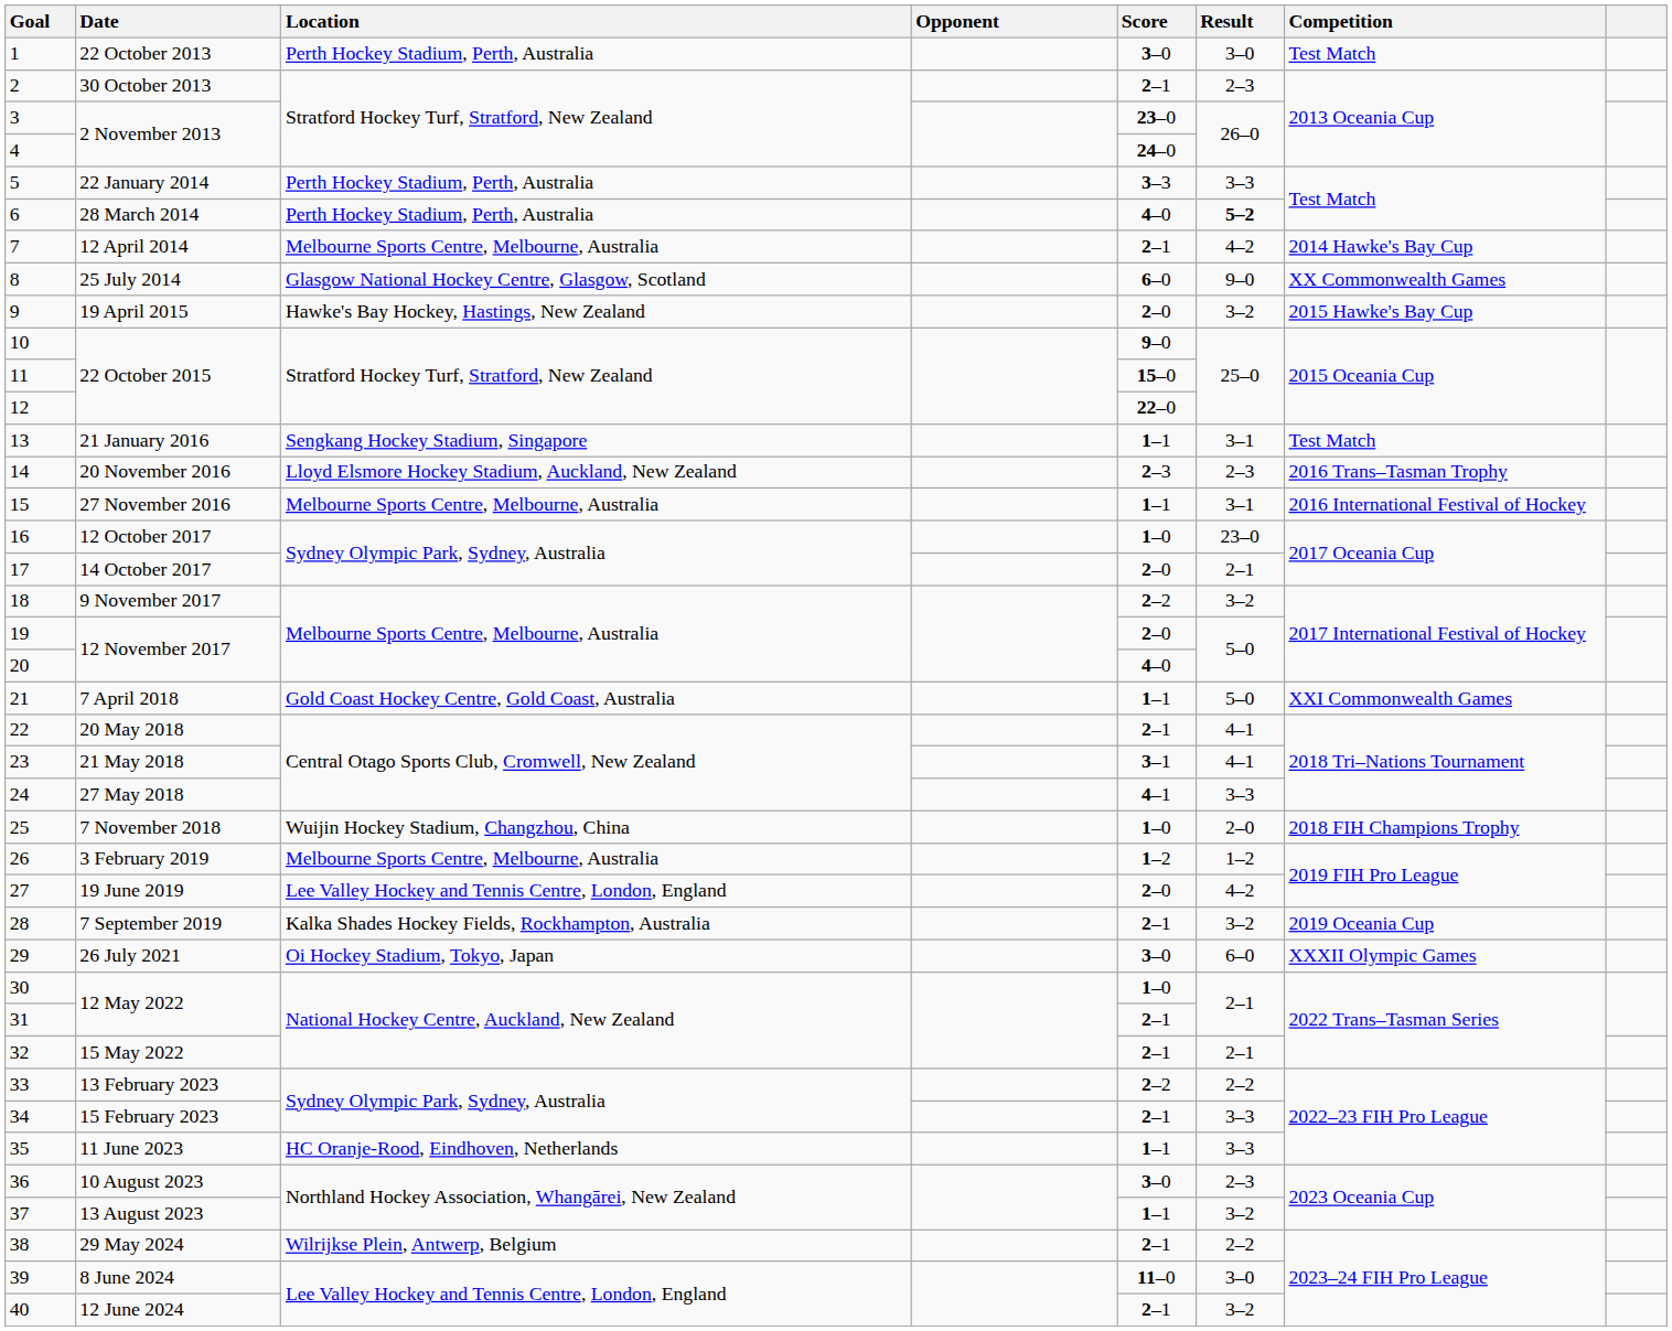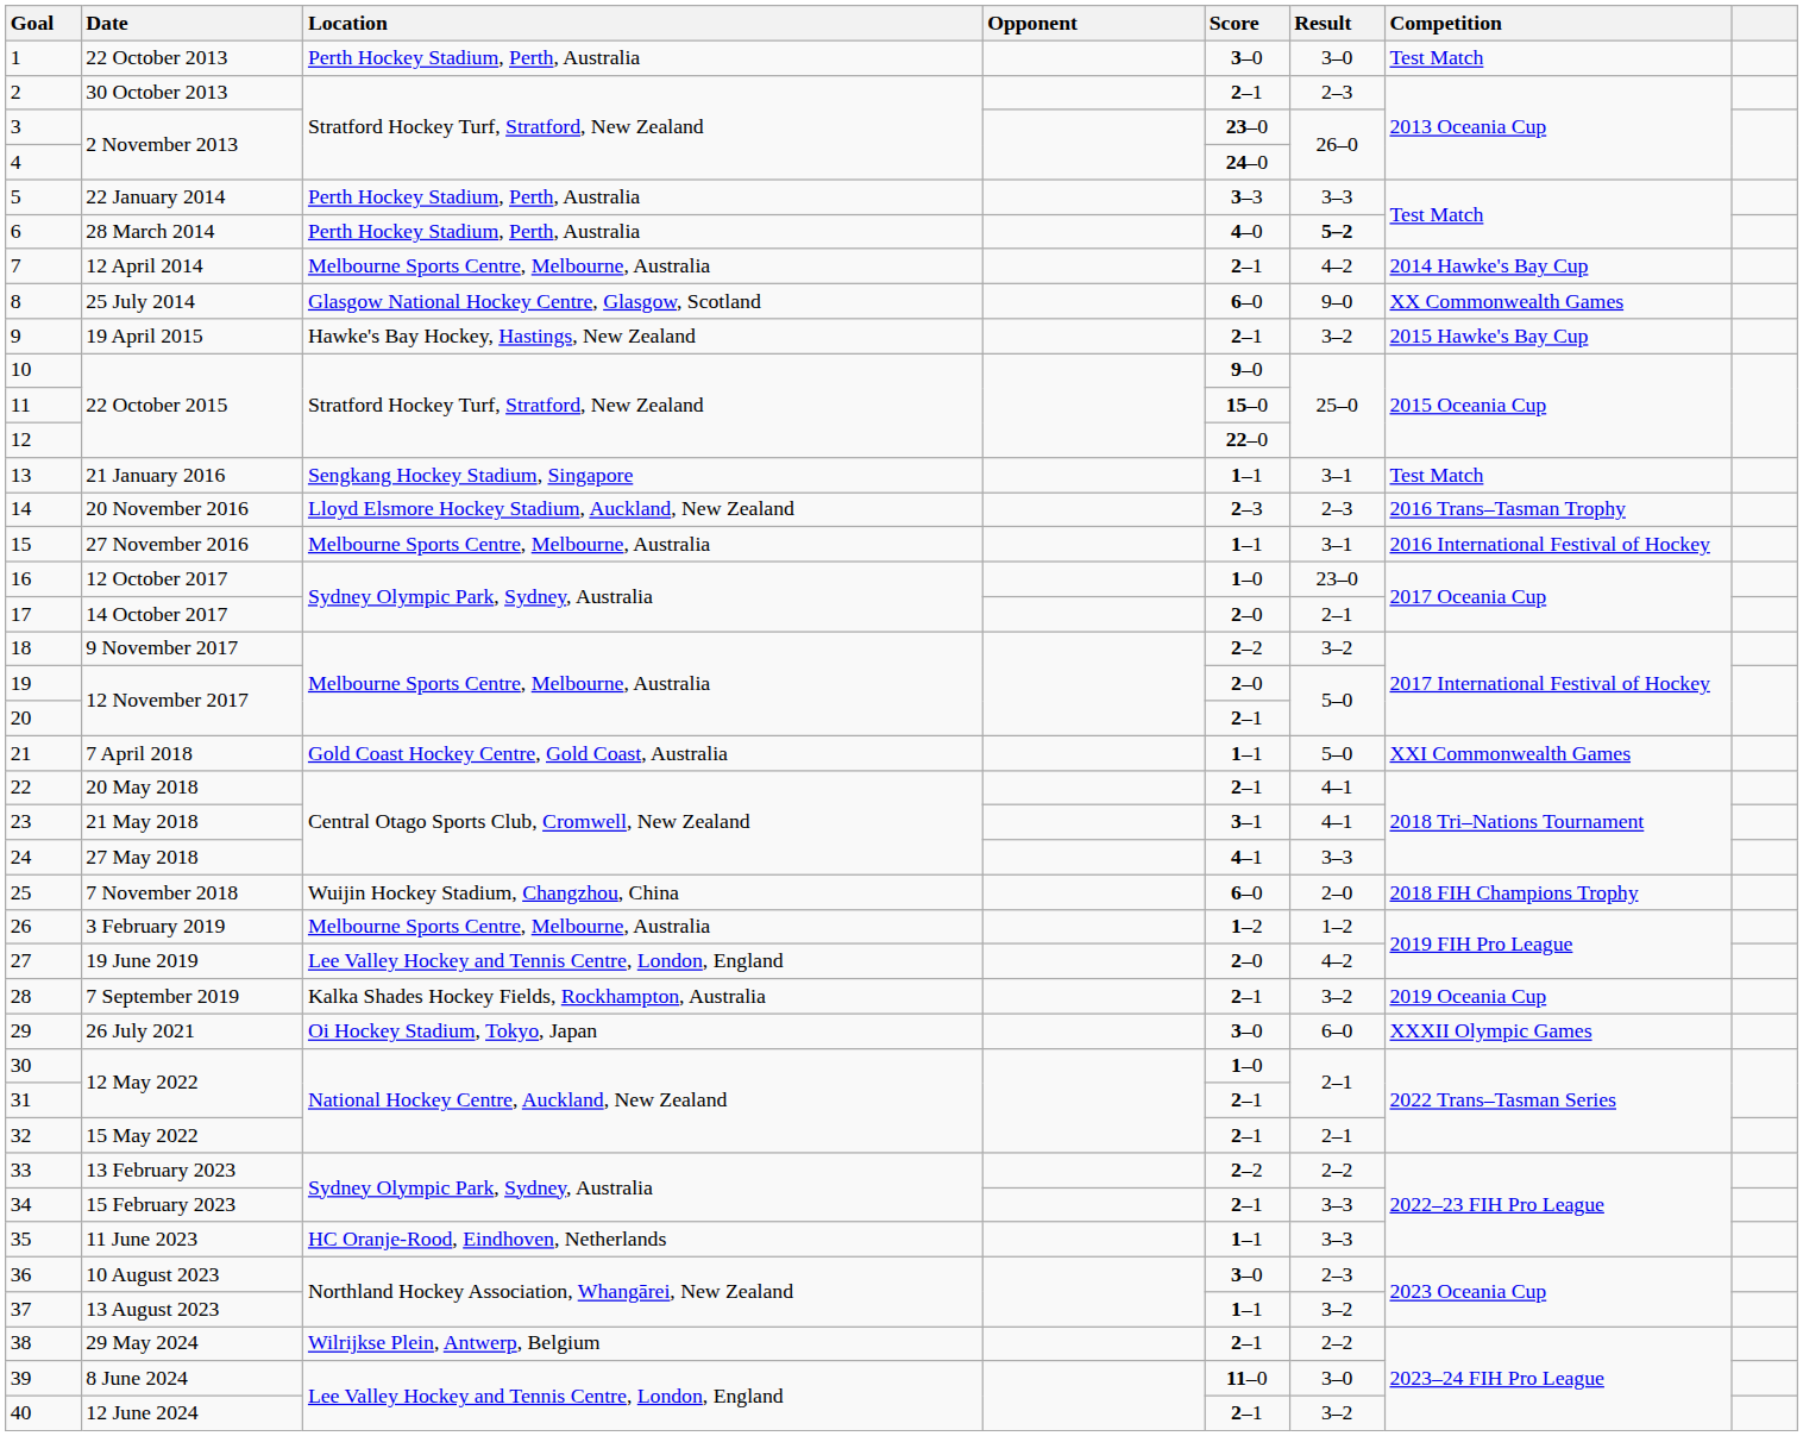9 | Score: 2–0 -> 2–1
20 | Score: 4–0 -> 2–1
25 | Score: 1–0 -> 6–0
